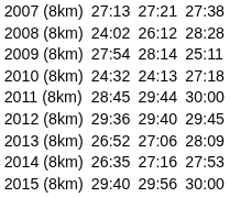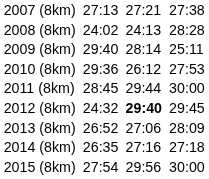2008 (8km) | column 5: 26:12 -> 24:13
2009 (8km) | column 3: 27:54 -> 29:40
2010 (8km) | column 3: 24:32 -> 29:36
2010 (8km) | column 5: 24:13 -> 26:12
2010 (8km) | column 7: 27:18 -> 27:53
2012 (8km) | column 3: 29:36 -> 24:32
2012 (8km) | column 5: normal -> bold
2014 (8km) | column 7: 27:53 -> 27:18
2015 (8km) | column 3: 29:40 -> 27:54
